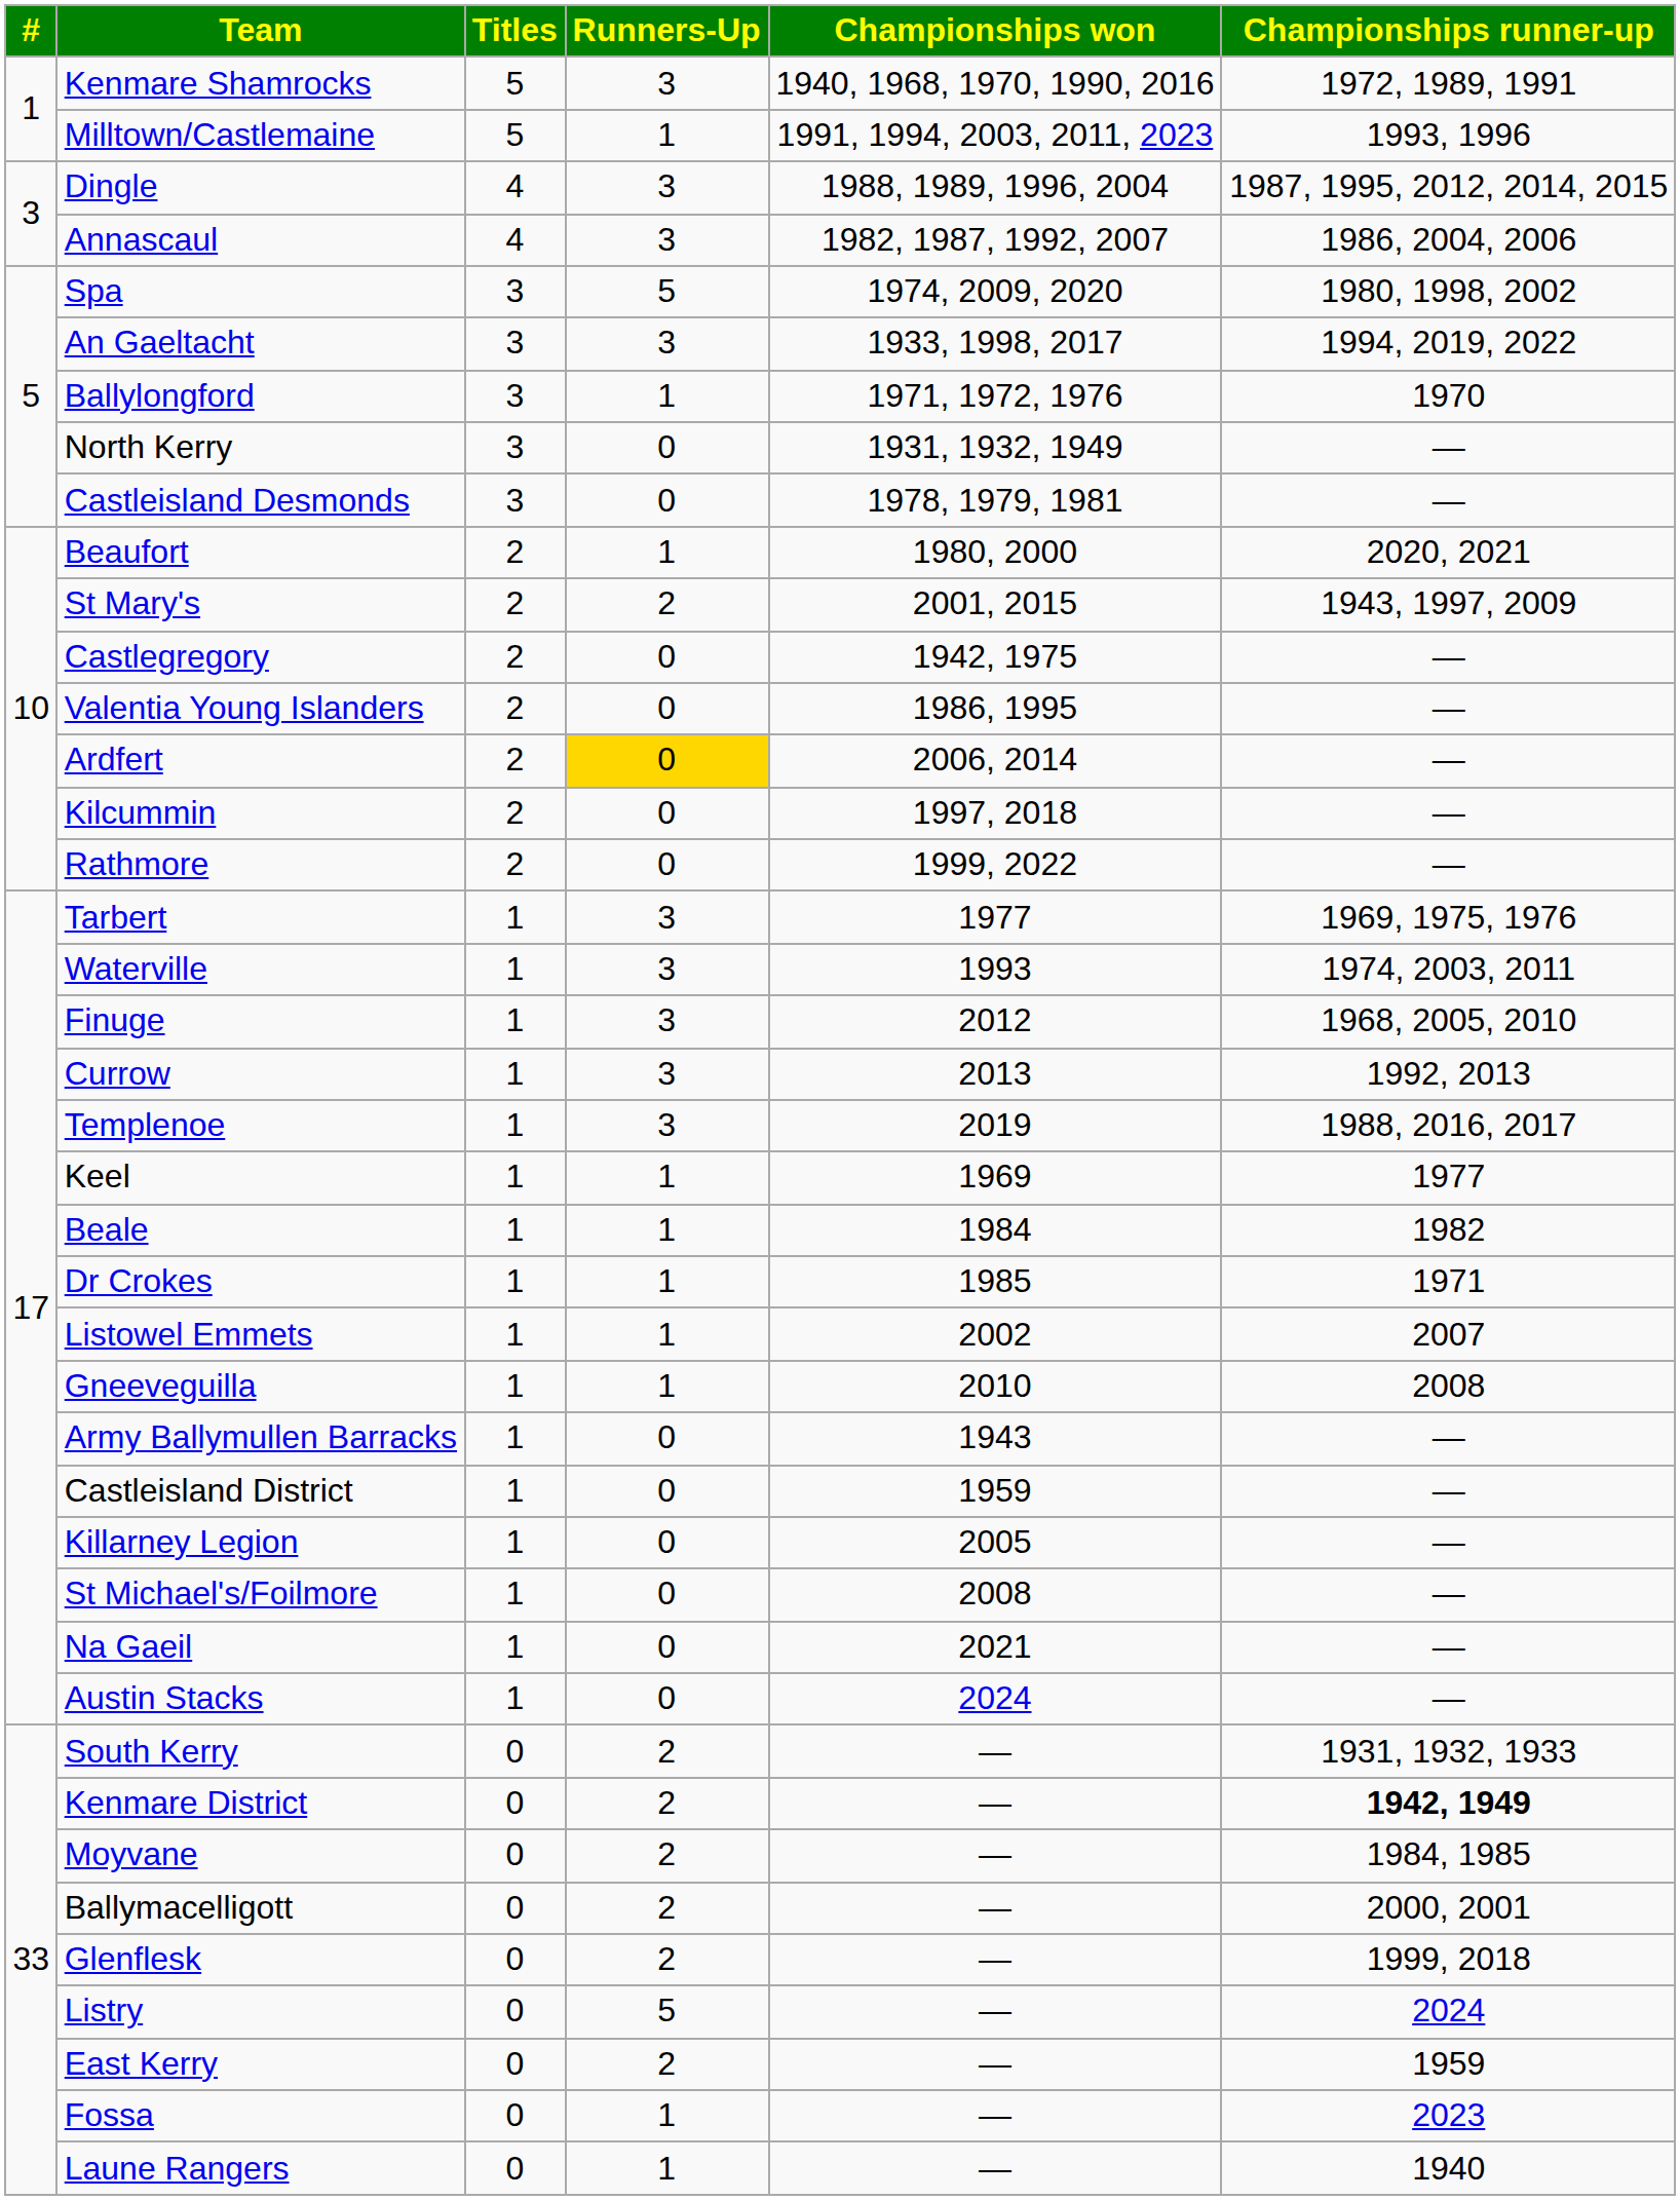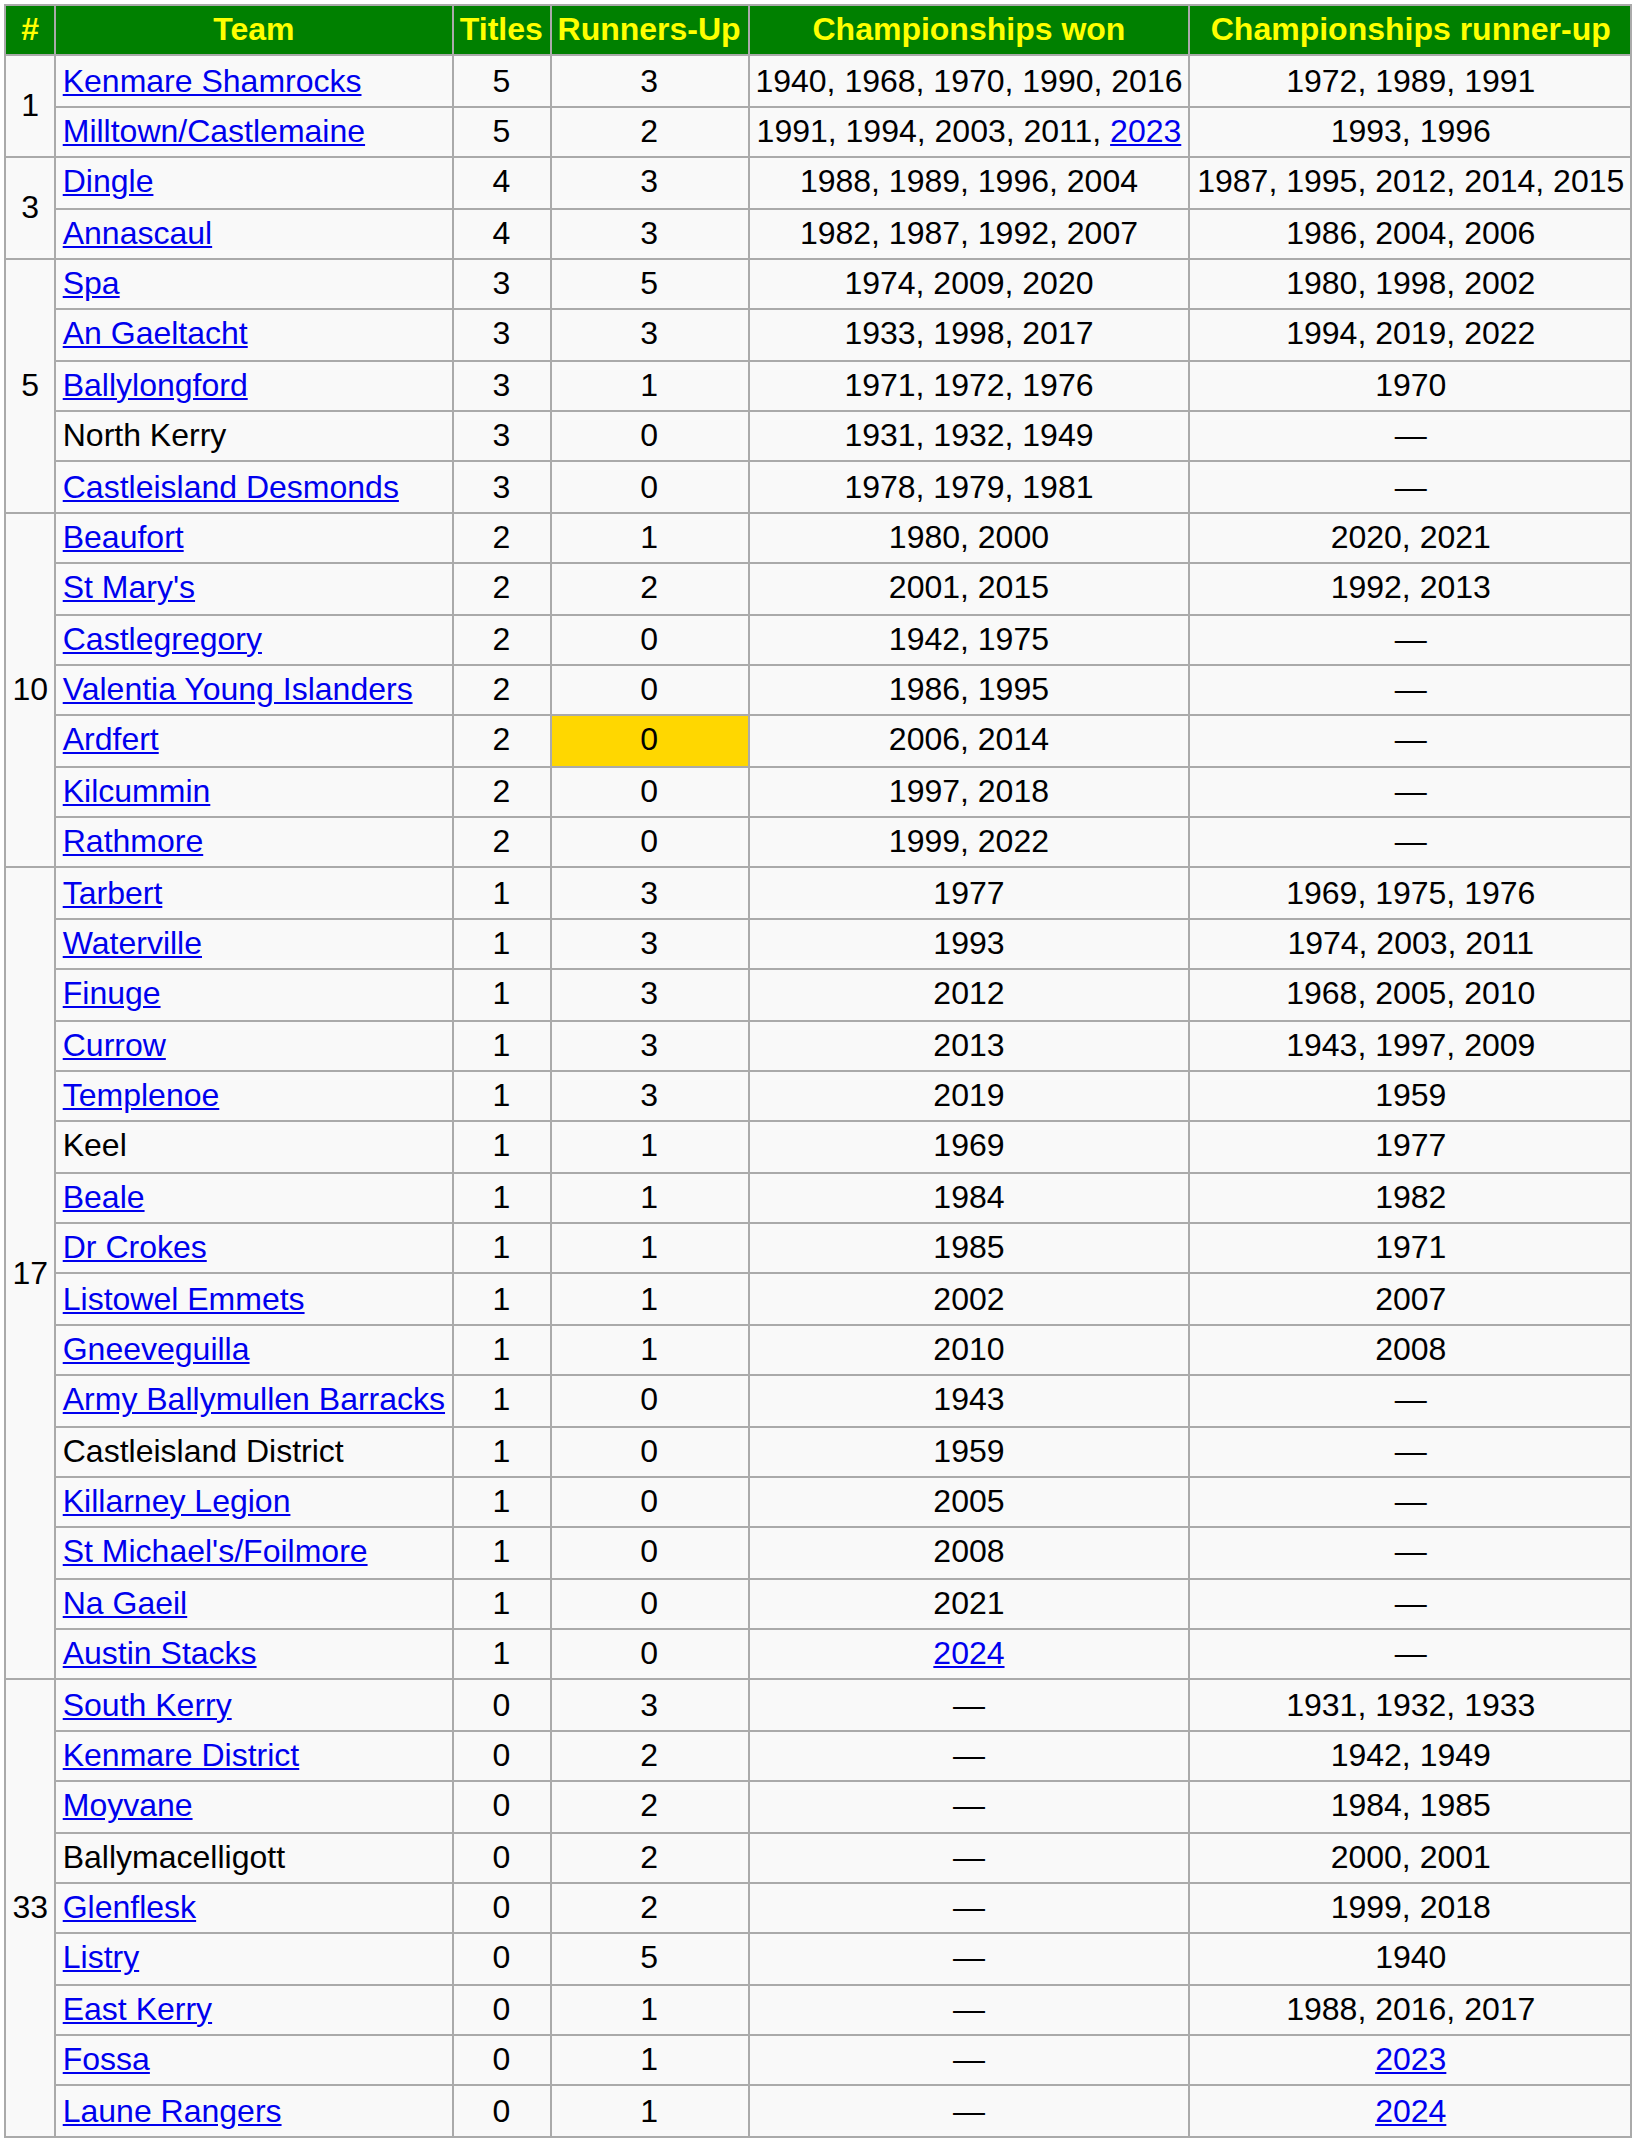Milltown/Castlemaine | Runners-Up: 1 -> 2
St Mary's | Championships runner-up: 1943, 1997, 2009 -> 1992, 2013
Currow | Championships runner-up: 1992, 2013 -> 1943, 1997, 2009
Templenoe | Championships runner-up: 1988, 2016, 2017 -> 1959
South Kerry | Runners-Up: 2 -> 3
Kenmare District | Championships runner-up: bold -> normal
Listry | Championships runner-up: 2024 -> 1940
East Kerry | Runners-Up: 2 -> 1
East Kerry | Championships runner-up: 1959 -> 1988, 2016, 2017
Laune Rangers | Championships runner-up: 1940 -> 2024
